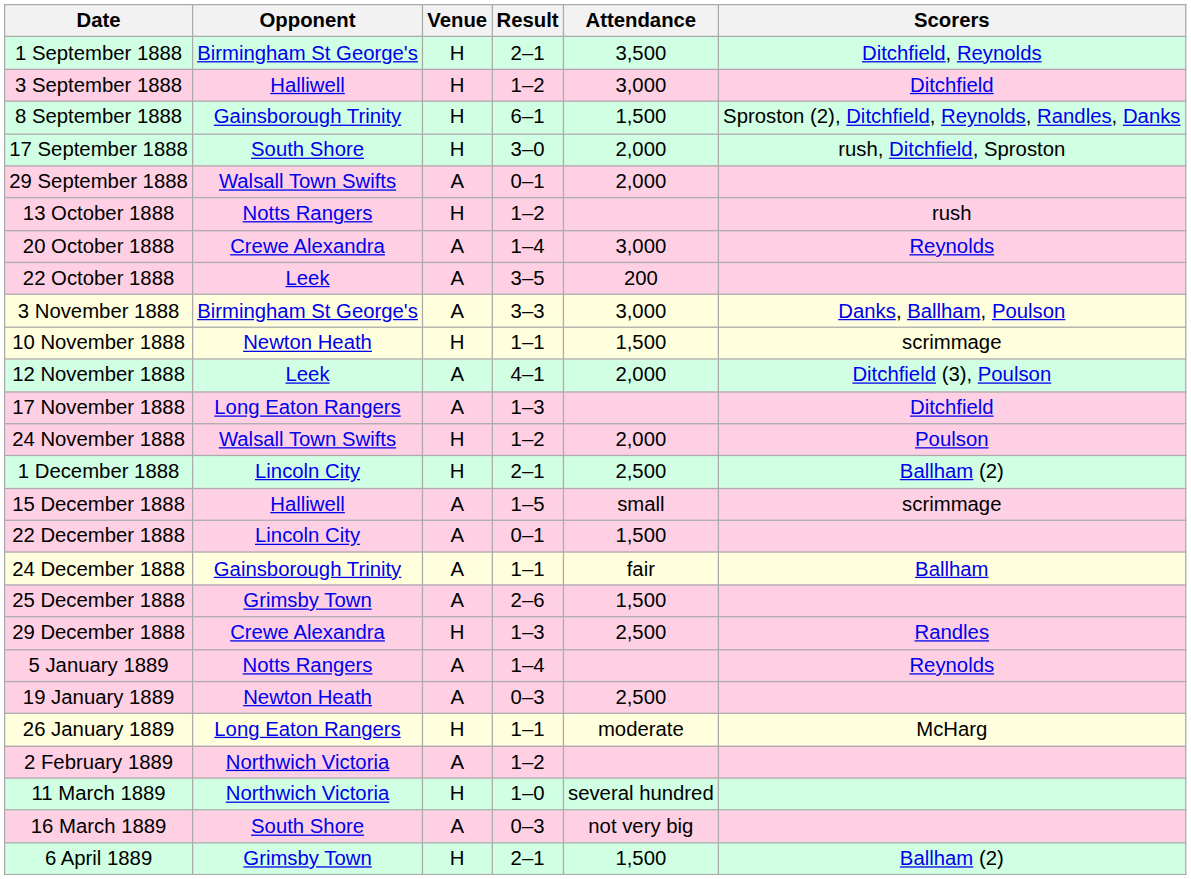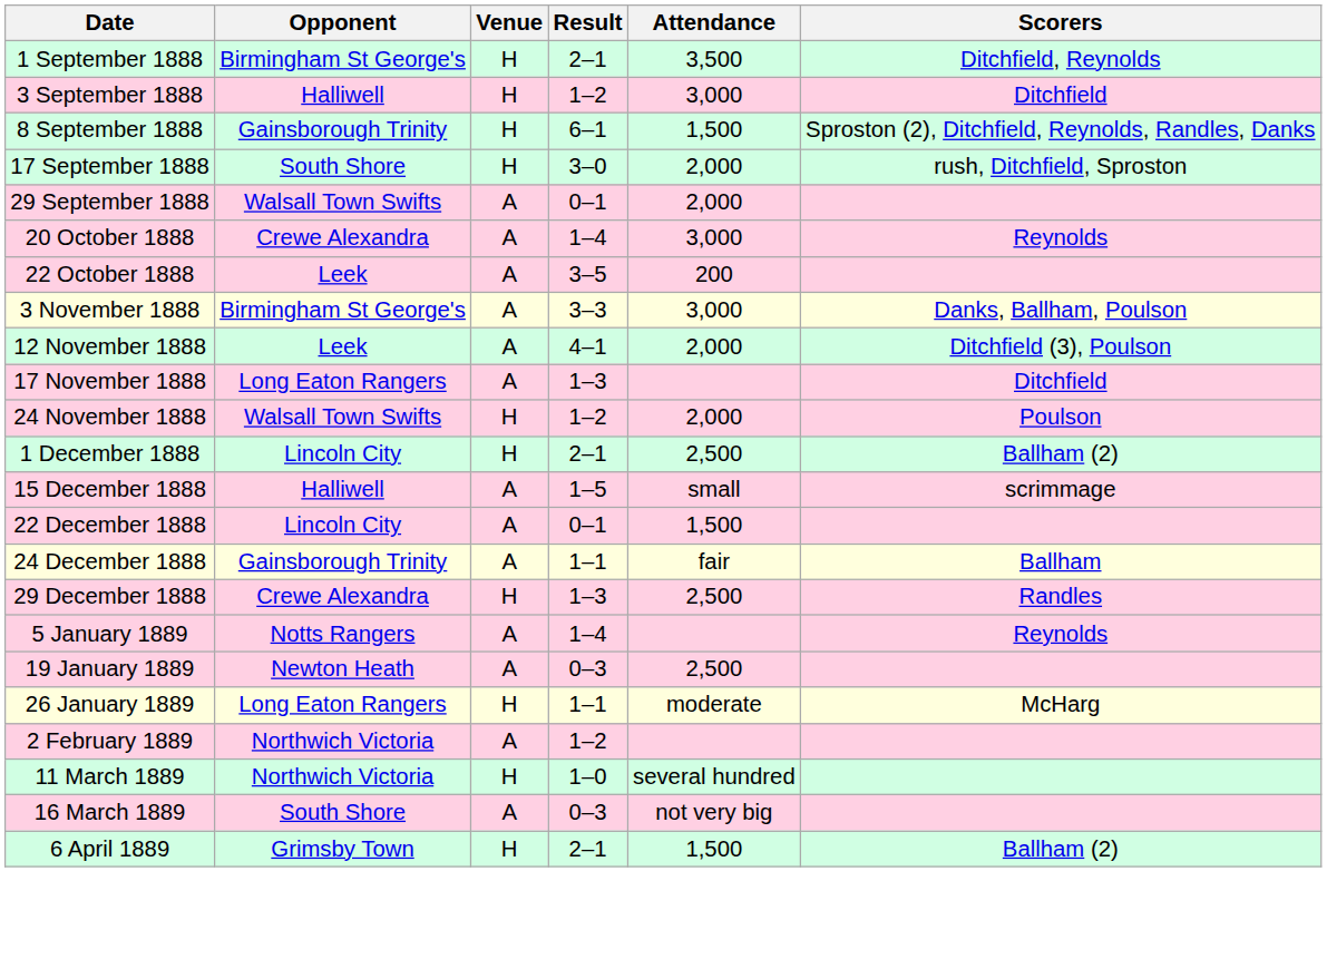- row: 13 October 1888 | Notts Rangers | H | 1–2 | rush
- row: 10 November 1888 | Newton Heath | H | 1–1 | 1,500 | scrimmage
- row: 25 December 1888 | Grimsby Town | A | 2–6 | 1,500
